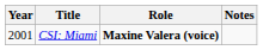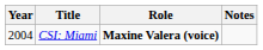CSI: Miami | Year: 2001 -> 2004
